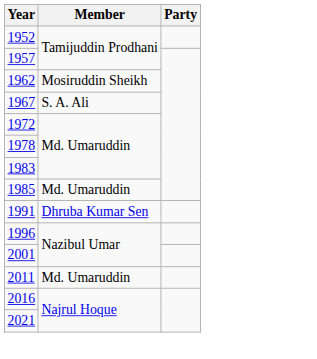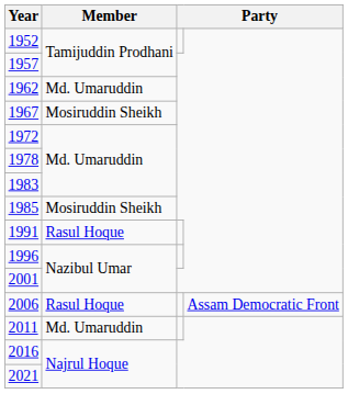1962 | Member: Mosiruddin Sheikh -> Md. Umaruddin
1967 | Member: S. A. Ali -> Mosiruddin Sheikh
1985 | Member: Md. Umaruddin -> Mosiruddin Sheikh
1991 | Member: Dhruba Kumar Sen -> Rasul Hoque
+ row: 2006 | Rasul Hoque | Assam Democratic Front
